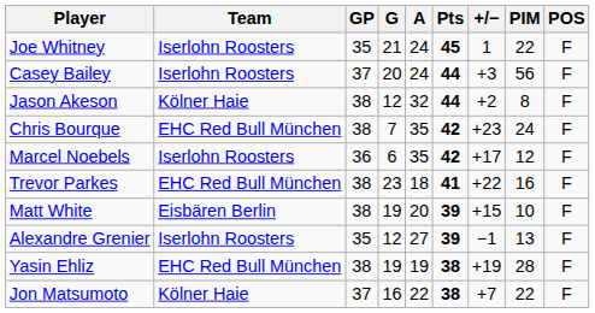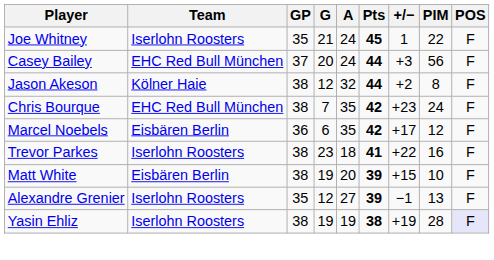Casey Bailey | Team: Iserlohn Roosters -> EHC Red Bull München
Marcel Noebels | Team: Iserlohn Roosters -> Eisbären Berlin
Trevor Parkes | Team: EHC Red Bull München -> Iserlohn Roosters
Yasin Ehliz | Team: EHC Red Bull München -> Iserlohn Roosters
Yasin Ehliz | POS: no background -> lavender background
- row: Jon Matsumoto | Kölner Haie | 37 | 16 | 22 | 38 | +7 | 22 | F
